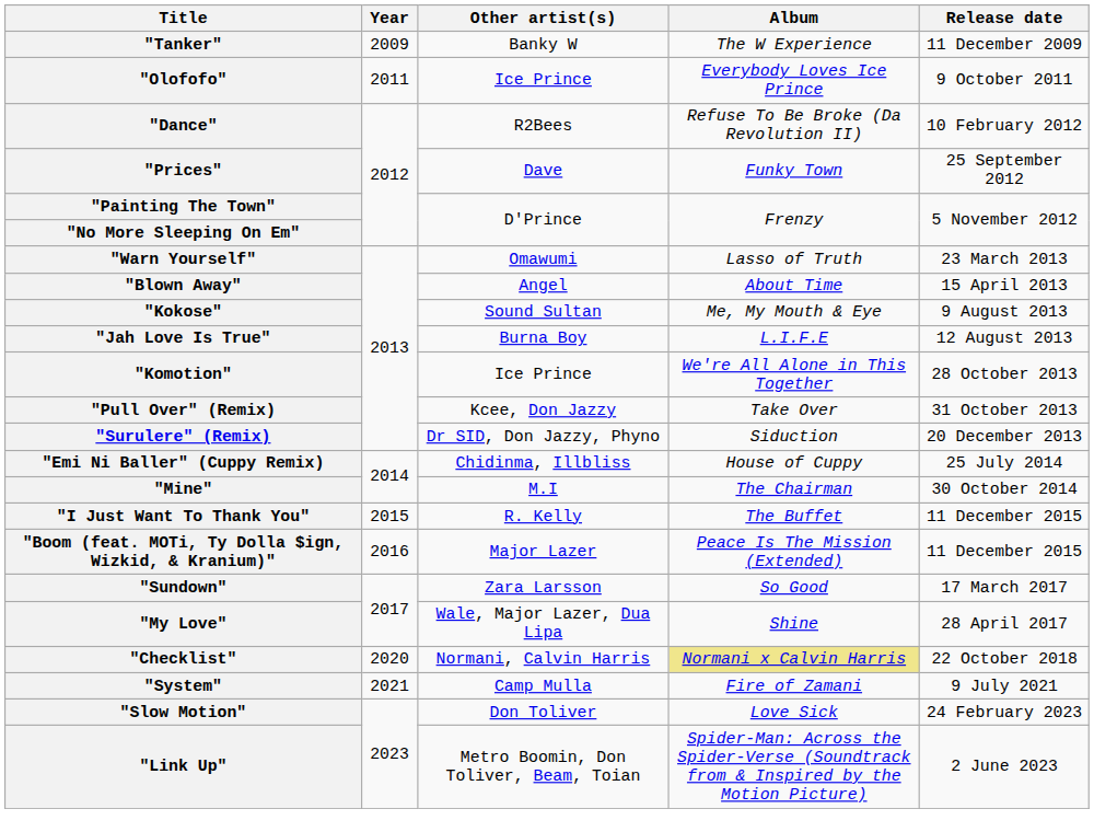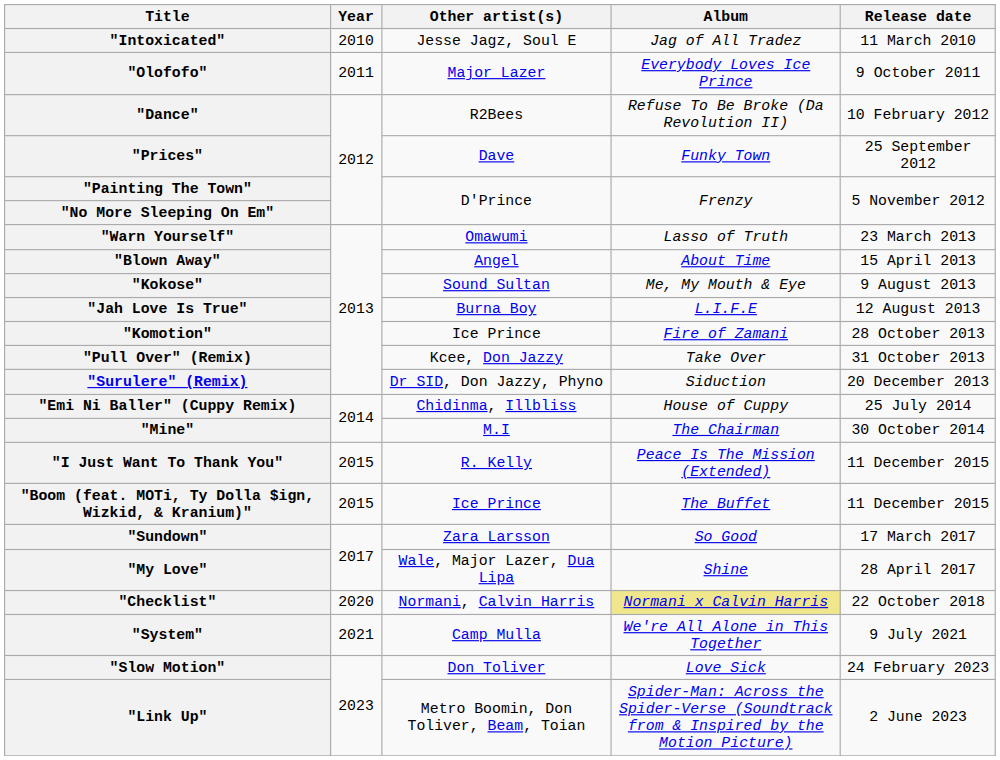- row: "Tanker" | 2009 | Banky W | The W Experience | 11 December 2009
+ row: "Intoxicated" | 2010 | Jesse Jagz, Soul E | Jag of All Tradez | 11 March 2010
"Olofofo" | Other artist(s): Ice Prince -> Major Lazer
"Komotion" | Album: We're All Alone in This Together -> Fire of Zamani
"I Just Want To Thank You" | Album: The Buffet -> Peace Is The Mission (Extended)
"Boom (feat. MOTi, Ty Dolla $ign, Wizkid, & Kranium)" | Year: 2016 -> 2015
"Boom (feat. MOTi, Ty Dolla $ign, Wizkid, & Kranium)" | Other artist(s): Major Lazer -> Ice Prince
"Boom (feat. MOTi, Ty Dolla $ign, Wizkid, & Kranium)" | Album: Peace Is The Mission (Extended) -> The Buffet
"System" | Album: Fire of Zamani -> We're All Alone in This Together
